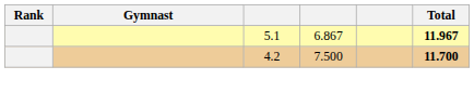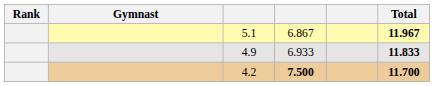+ row: 4.9 | 6.933 | 11.833
4.2 | column 4: normal -> bold
